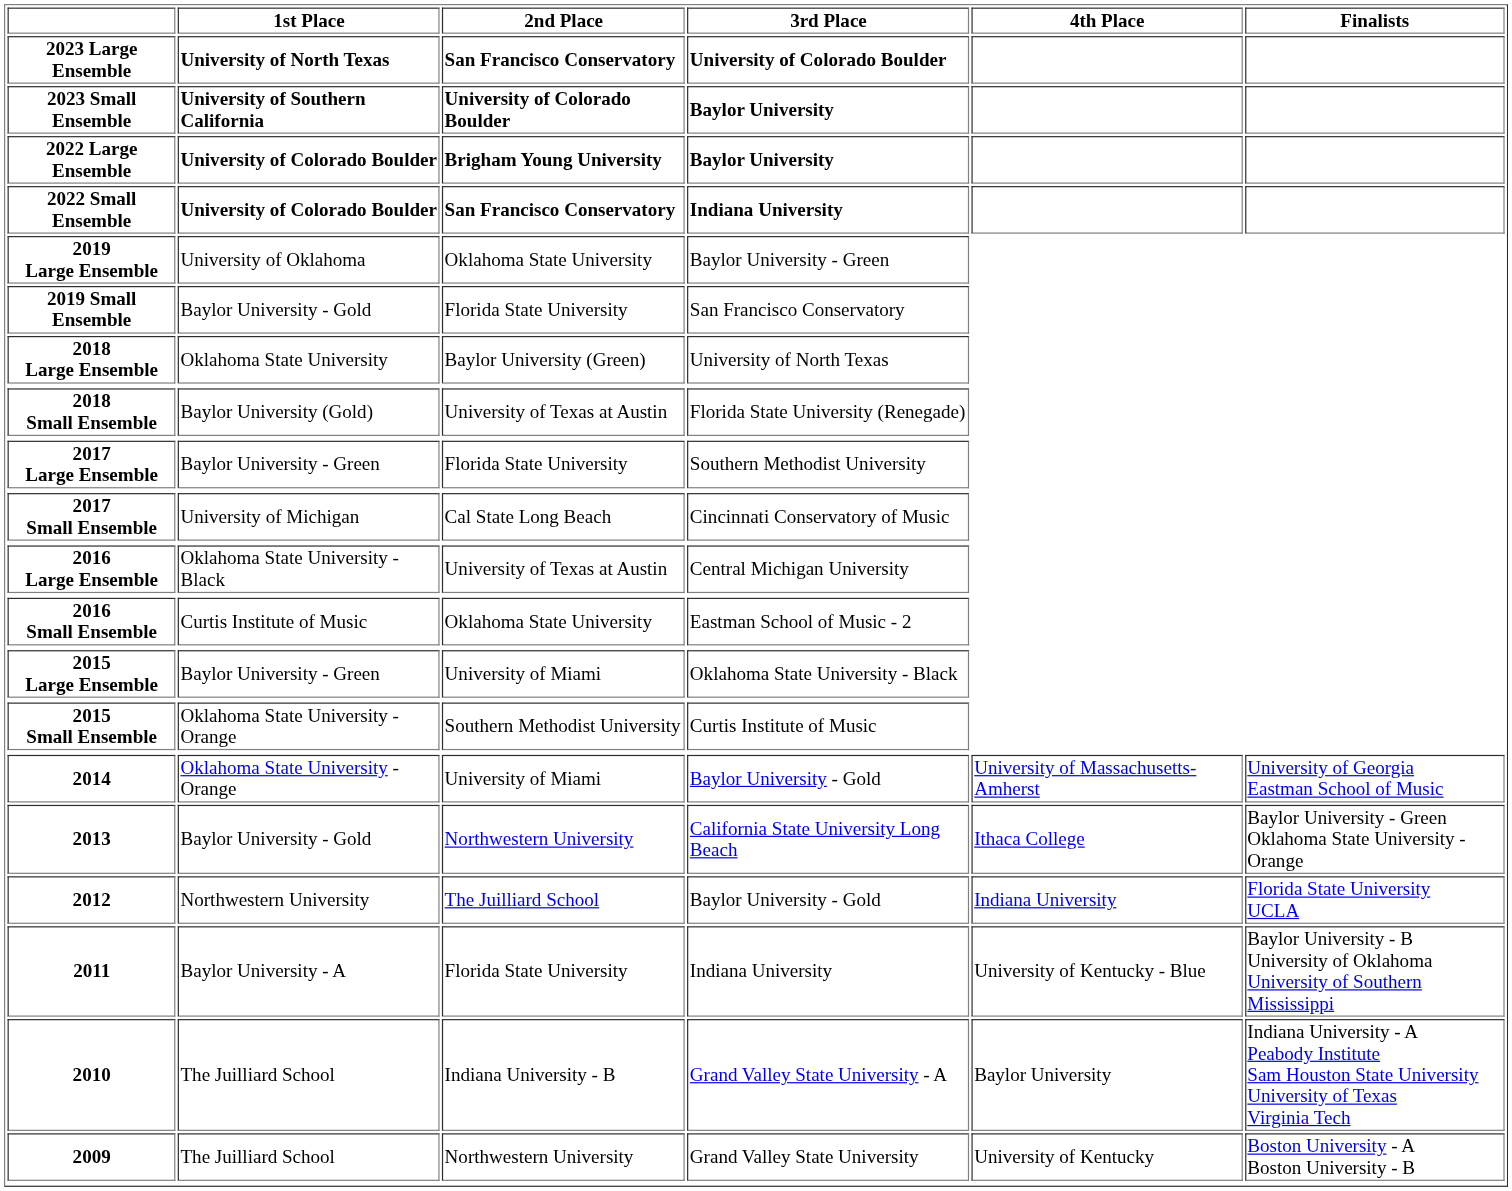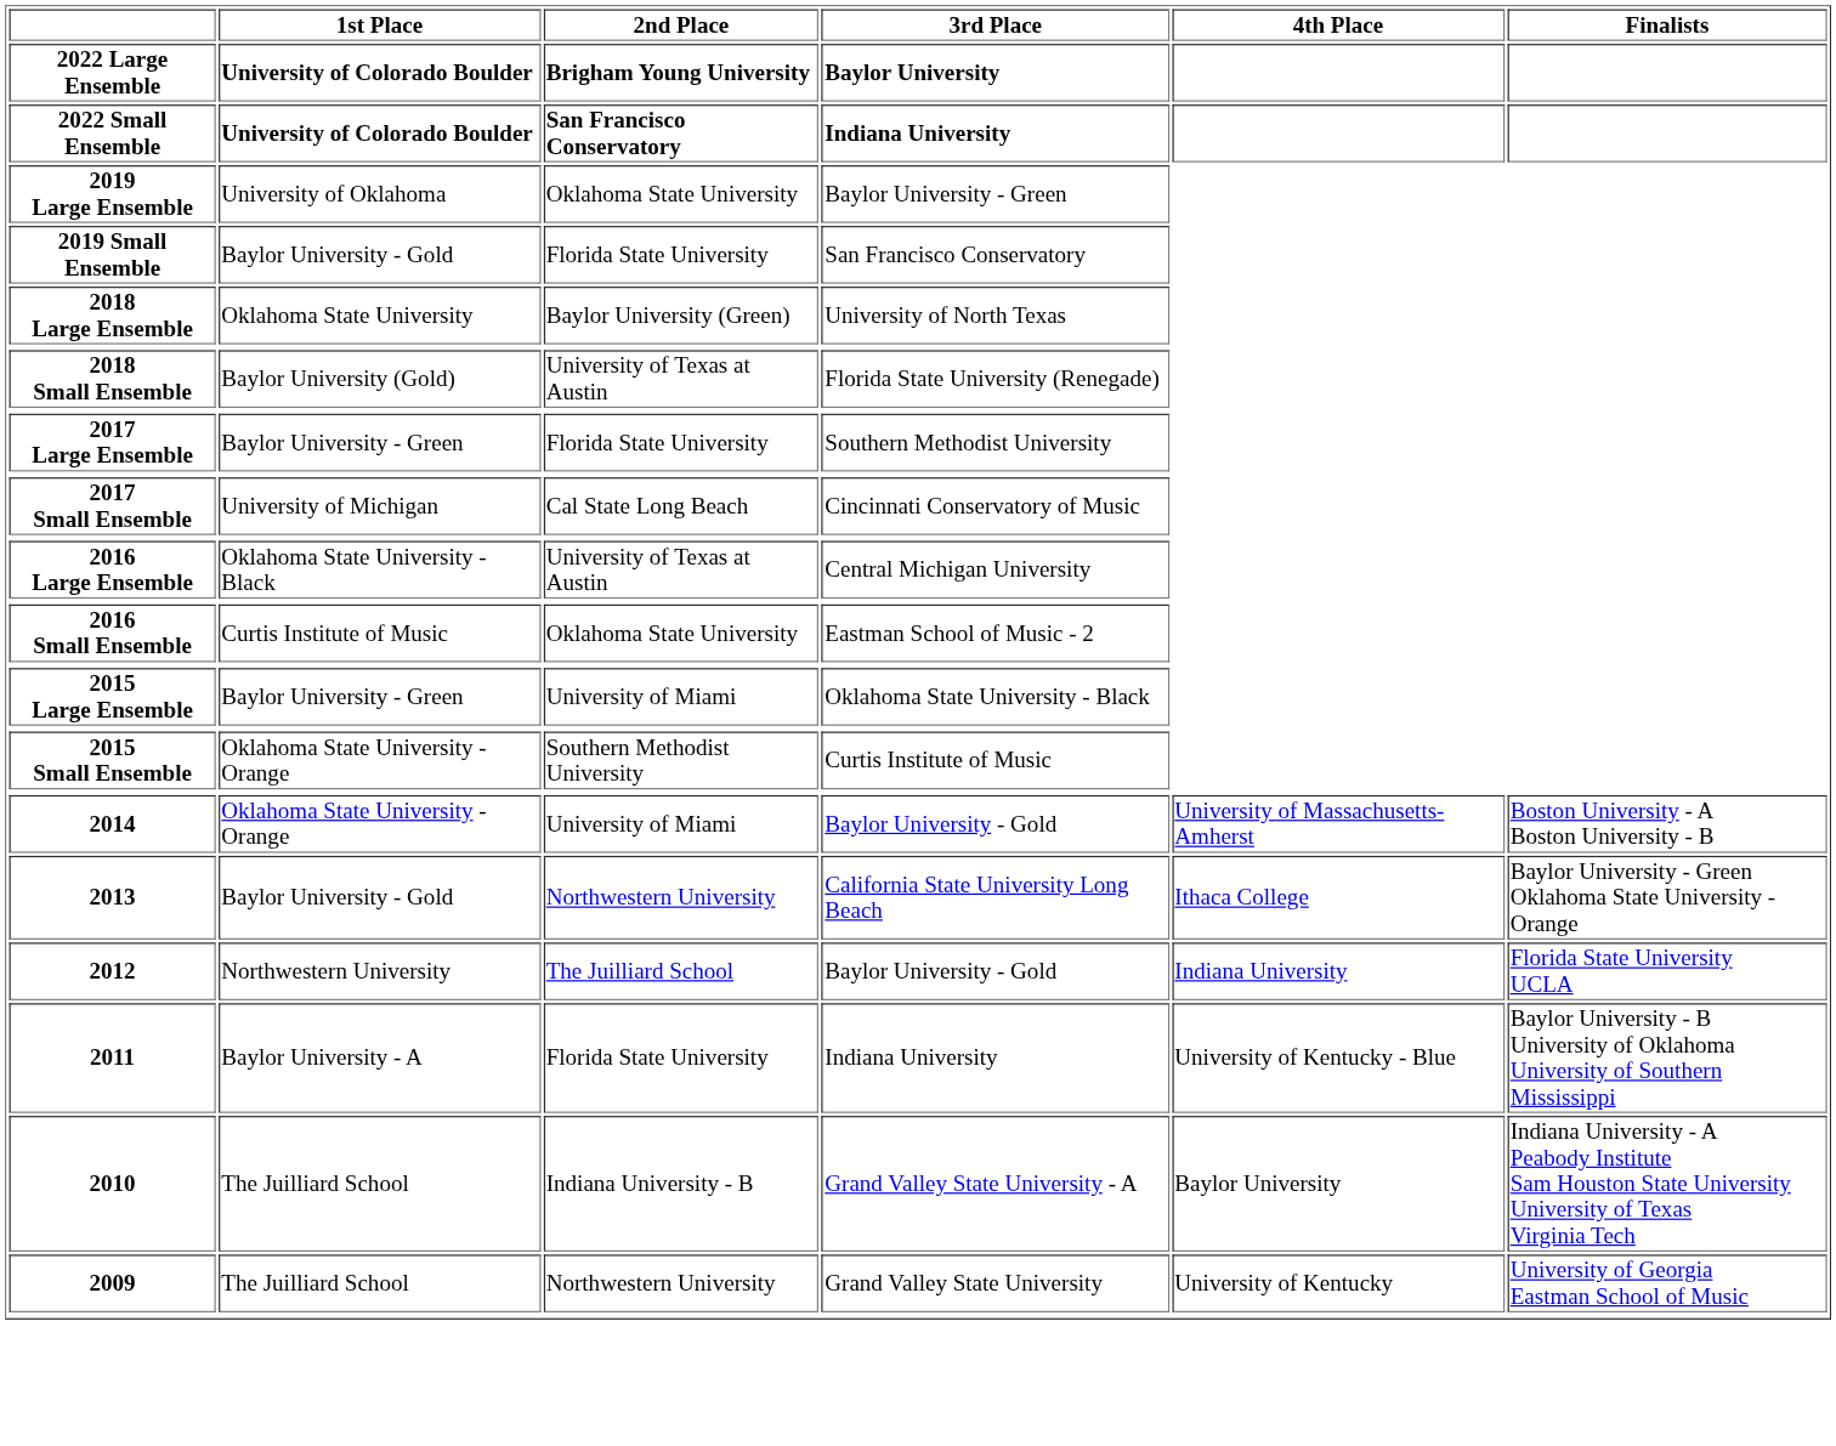- row: 2023 Large Ensemble | University of North Texas | San Francisco Conservatory | University of Colorado Boulder
- row: 2023 Small Ensemble | University of Southern California | University of Colorado Boulder | Baylor University
2014 | Finalists: University of Georgia Eastman School of Music -> Boston University - A Boston University - B
2009 | Finalists: Boston University - A Boston University - B -> University of Georgia Eastman School of Music
